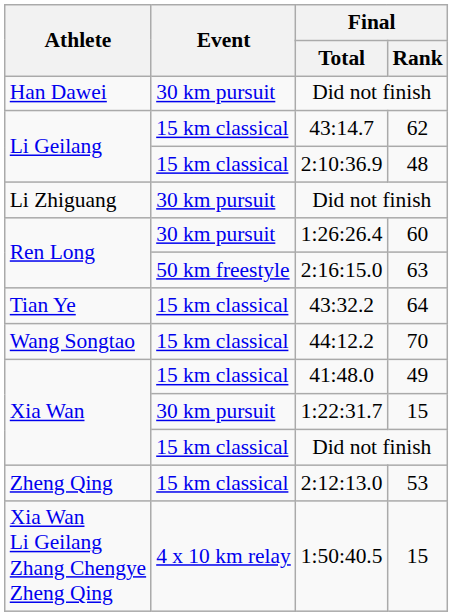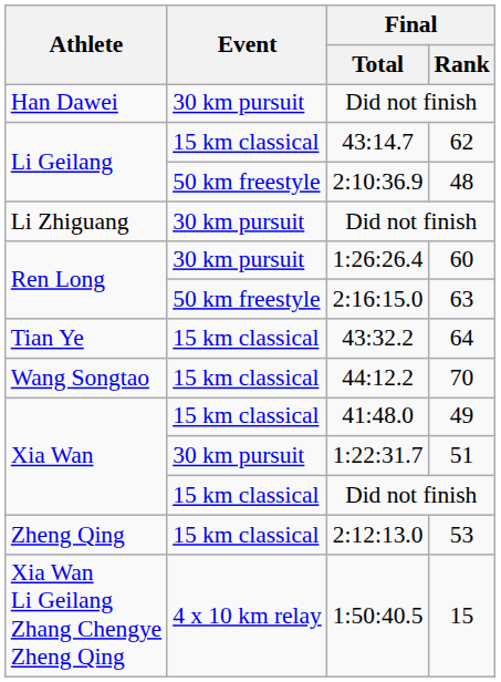2:10:36.9 | Event: 15 km classical -> 50 km freestyle
1:22:31.7 | Final / Rank: 15 -> 51
